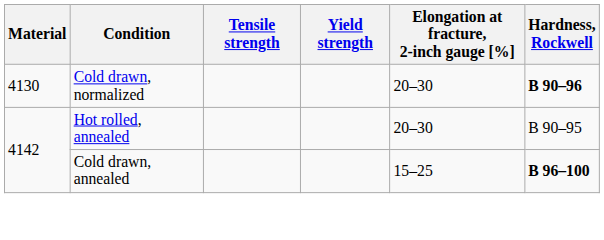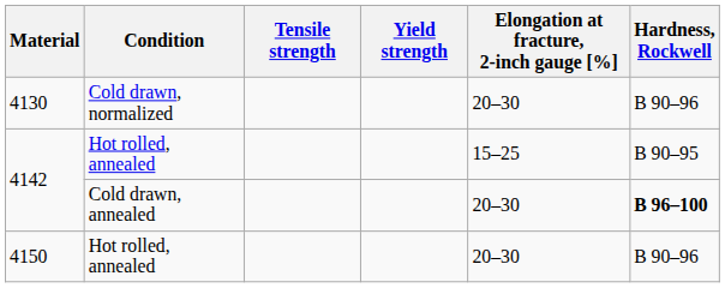4130 | Hardness, Rockwell: bold -> normal
4142 / Hot rolled, annealed | Elongation at fracture, 2-inch gauge [%]: 20–30 -> 15–25
4142 / Cold drawn, annealed | Elongation at fracture, 2-inch gauge [%]: 15–25 -> 20–30
+ row: 4150 | Hot rolled, annealed | 20–30 | B 90–96
